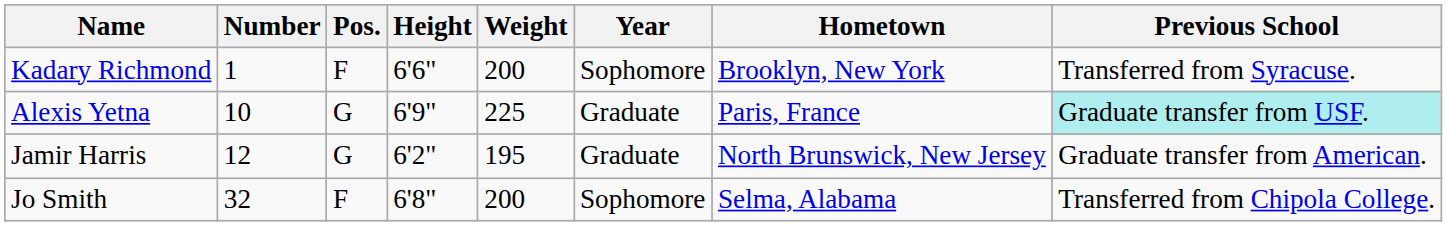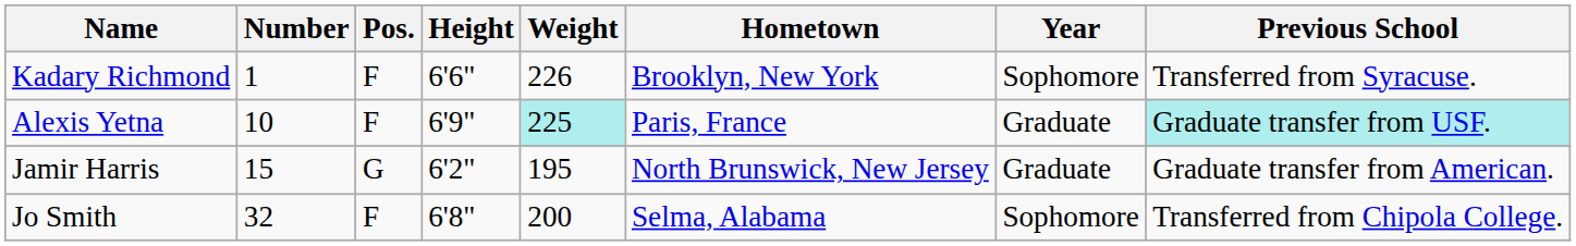columns swapped: Year <-> Hometown
Kadary Richmond | Weight: 200 -> 226
Alexis Yetna | Pos.: G -> F
Alexis Yetna | Weight: no background -> paleturquoise background
Jamir Harris | Number: 12 -> 15
